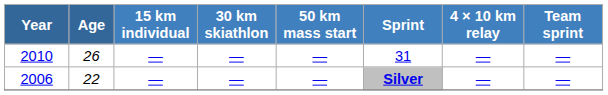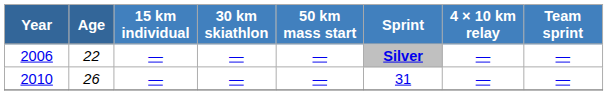rows swapped: 2006 <-> 2010
